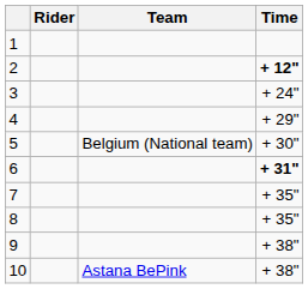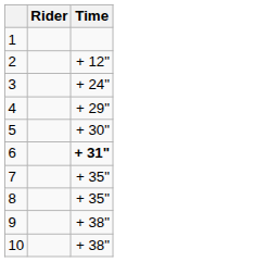- column: Team | Belgium (National team) | Astana BePink
2 | Time: bold -> normal
